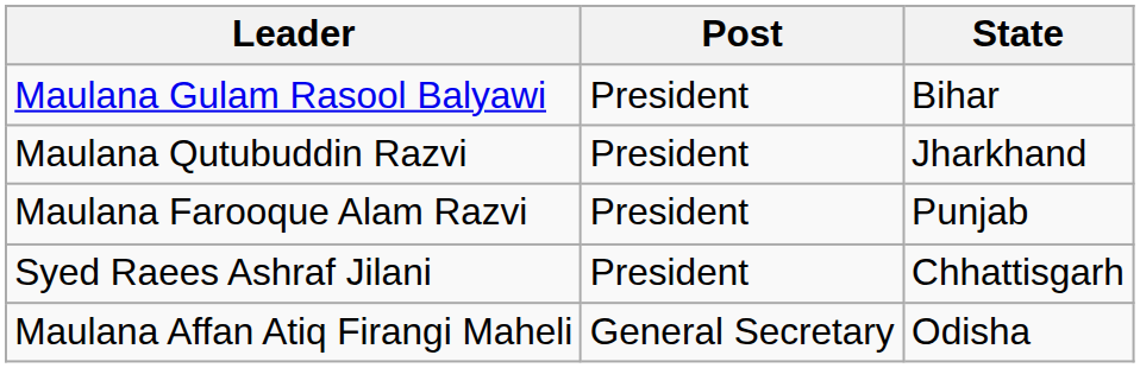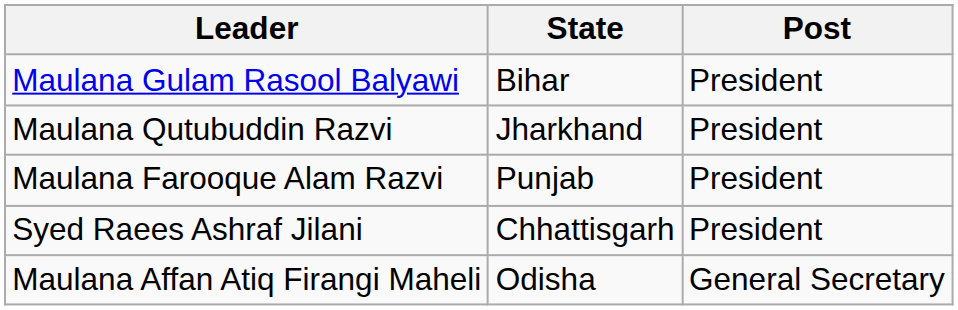columns swapped: State <-> Post
